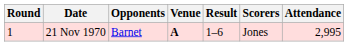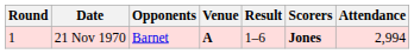21 Nov 1970 | Scorers: normal -> bold
21 Nov 1970 | Attendance: 2,995 -> 2,994
